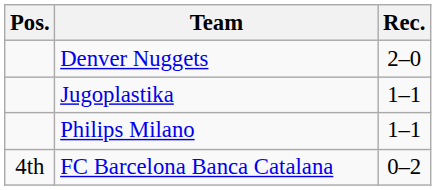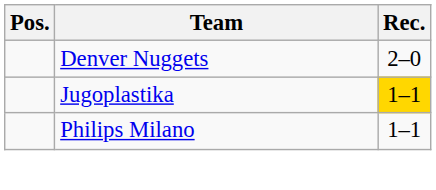Jugoplastika | Rec.: no background -> gold background
- row: 4th | FC Barcelona Banca Catalana | 0–2
